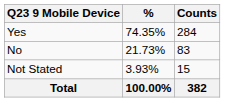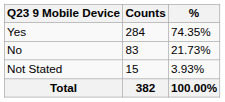columns swapped: Counts <-> %
